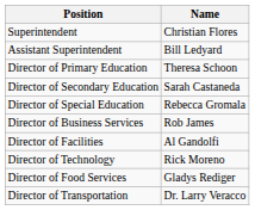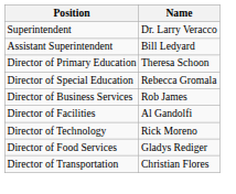Superintendent | Name: Christian Flores -> Dr. Larry Veracco
- row: Director of Secondary Education | Sarah Castaneda
Director of Transportation | Name: Dr. Larry Veracco -> Christian Flores
